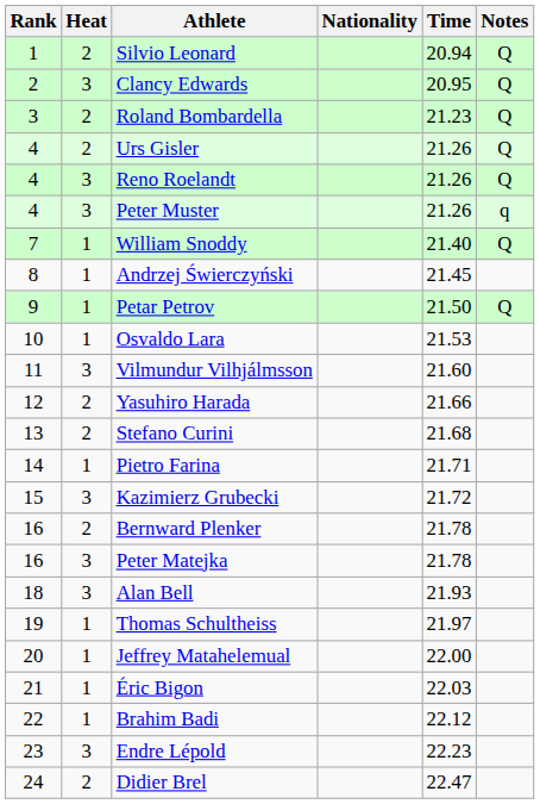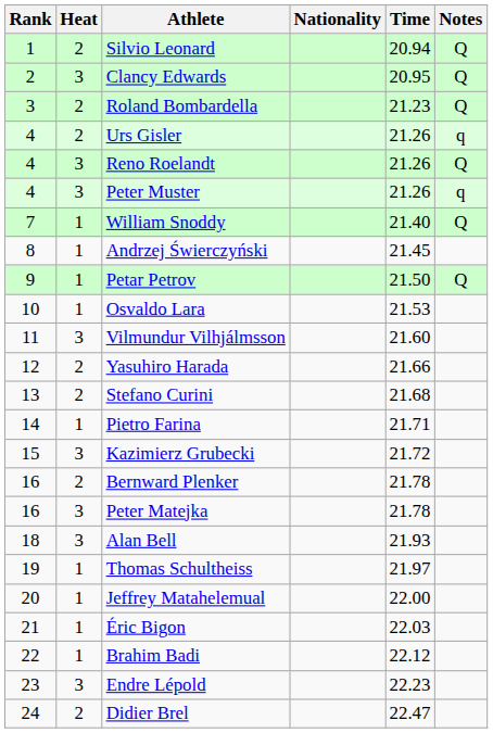Urs Gisler | Notes: Q -> q
